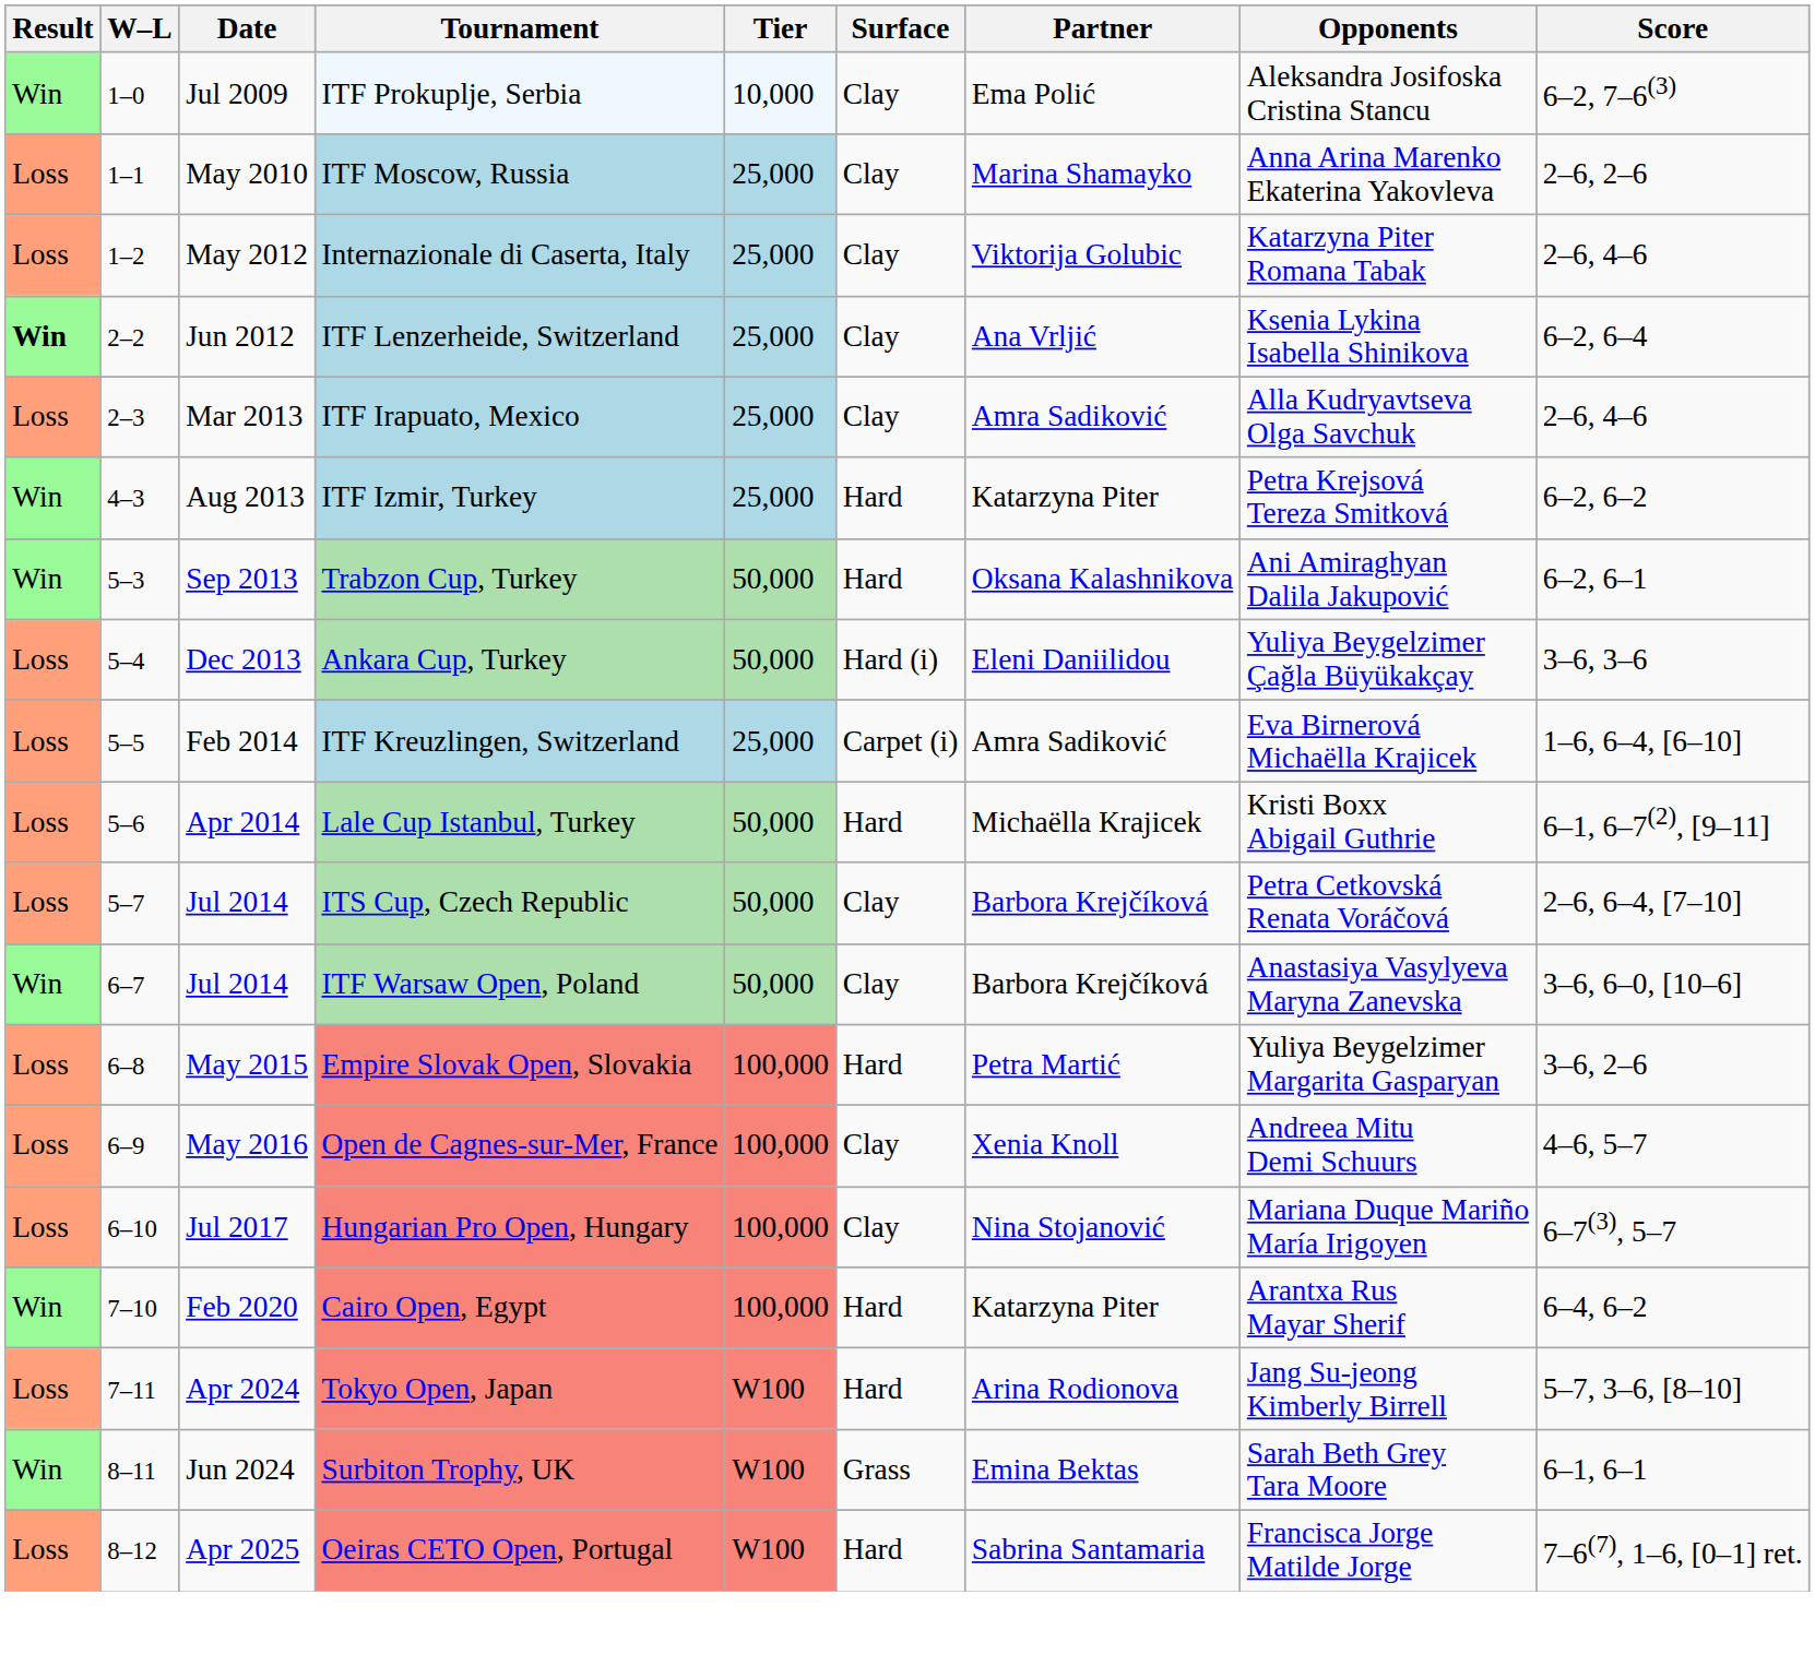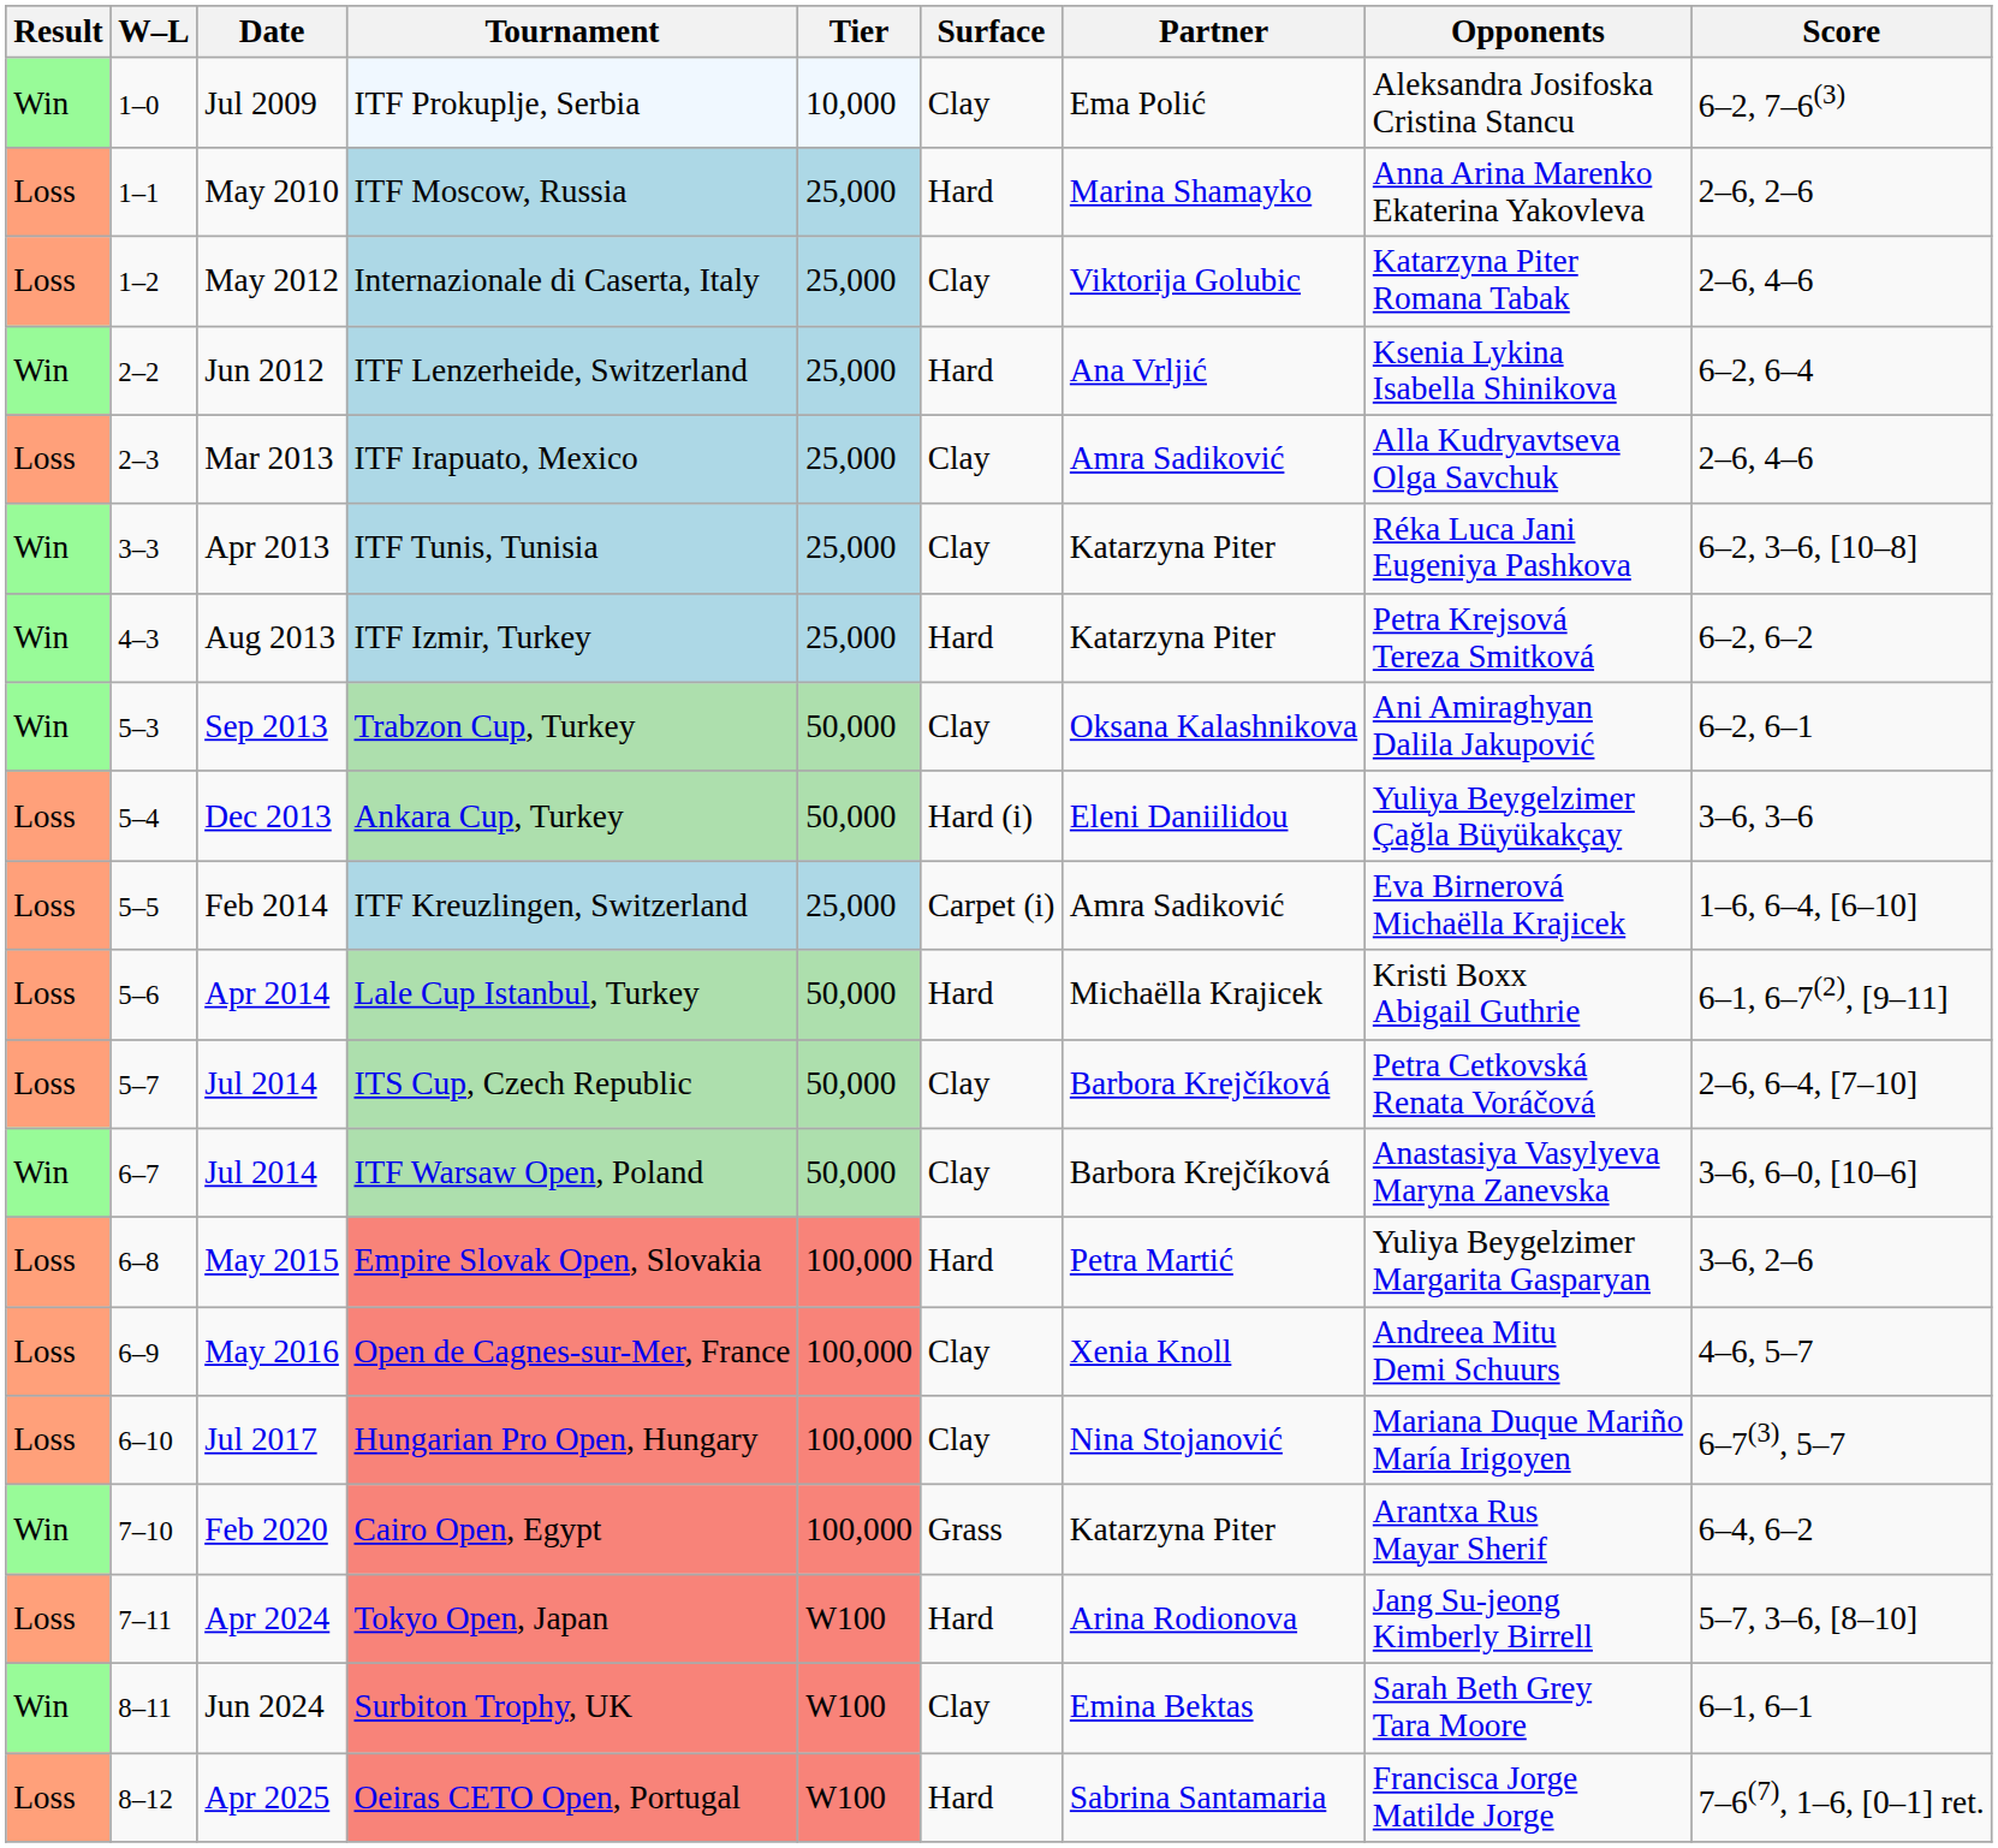ITF Moscow, Russia | Surface: Clay -> Hard
ITF Lenzerheide, Switzerland | Result: bold -> normal
ITF Lenzerheide, Switzerland | Surface: Clay -> Hard
+ row: Win | 3–3 | Apr 2013 | ITF Tunis, Tunisia | 25,000 | Clay | Katarzyna Piter | Réka Luca Jani Eugeniya Pashkova | 6–2, 3–6, [10–8]
Trabzon Cup, Turkey | Surface: Hard -> Clay
Cairo Open, Egypt | Surface: Hard -> Grass
Surbiton Trophy, UK | Surface: Grass -> Clay
